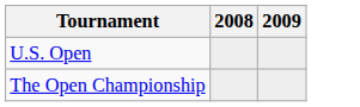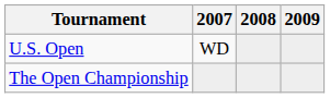+ column: 2007 | WD
